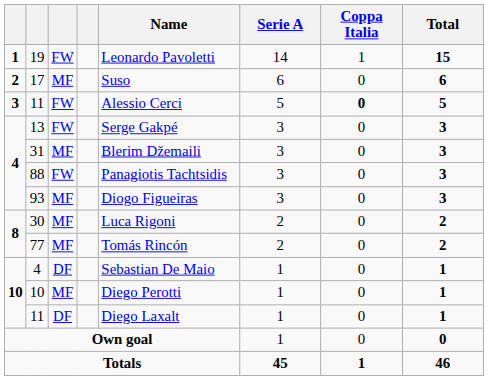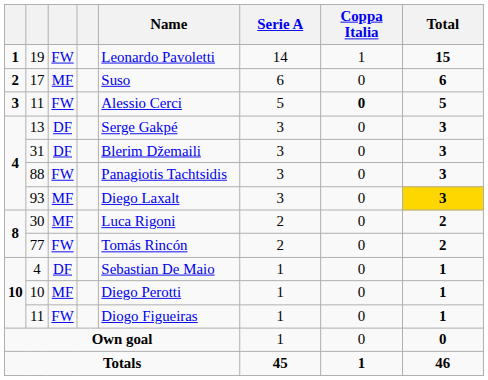13 | column 3: FW -> DF
31 | column 3: MF -> DF
93 | Name: Diogo Figueiras -> Diego Laxalt
93 | Total: no background -> gold background
77 | column 3: MF -> FW
10 / 11 | column 3: DF -> FW
10 / 11 | Name: Diego Laxalt -> Diogo Figueiras
